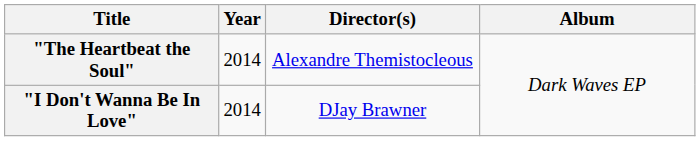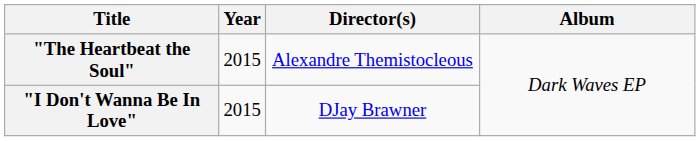"The Heartbeat the Soul" | Year: 2014 -> 2015
"I Don't Wanna Be In Love" | Year: 2014 -> 2015
